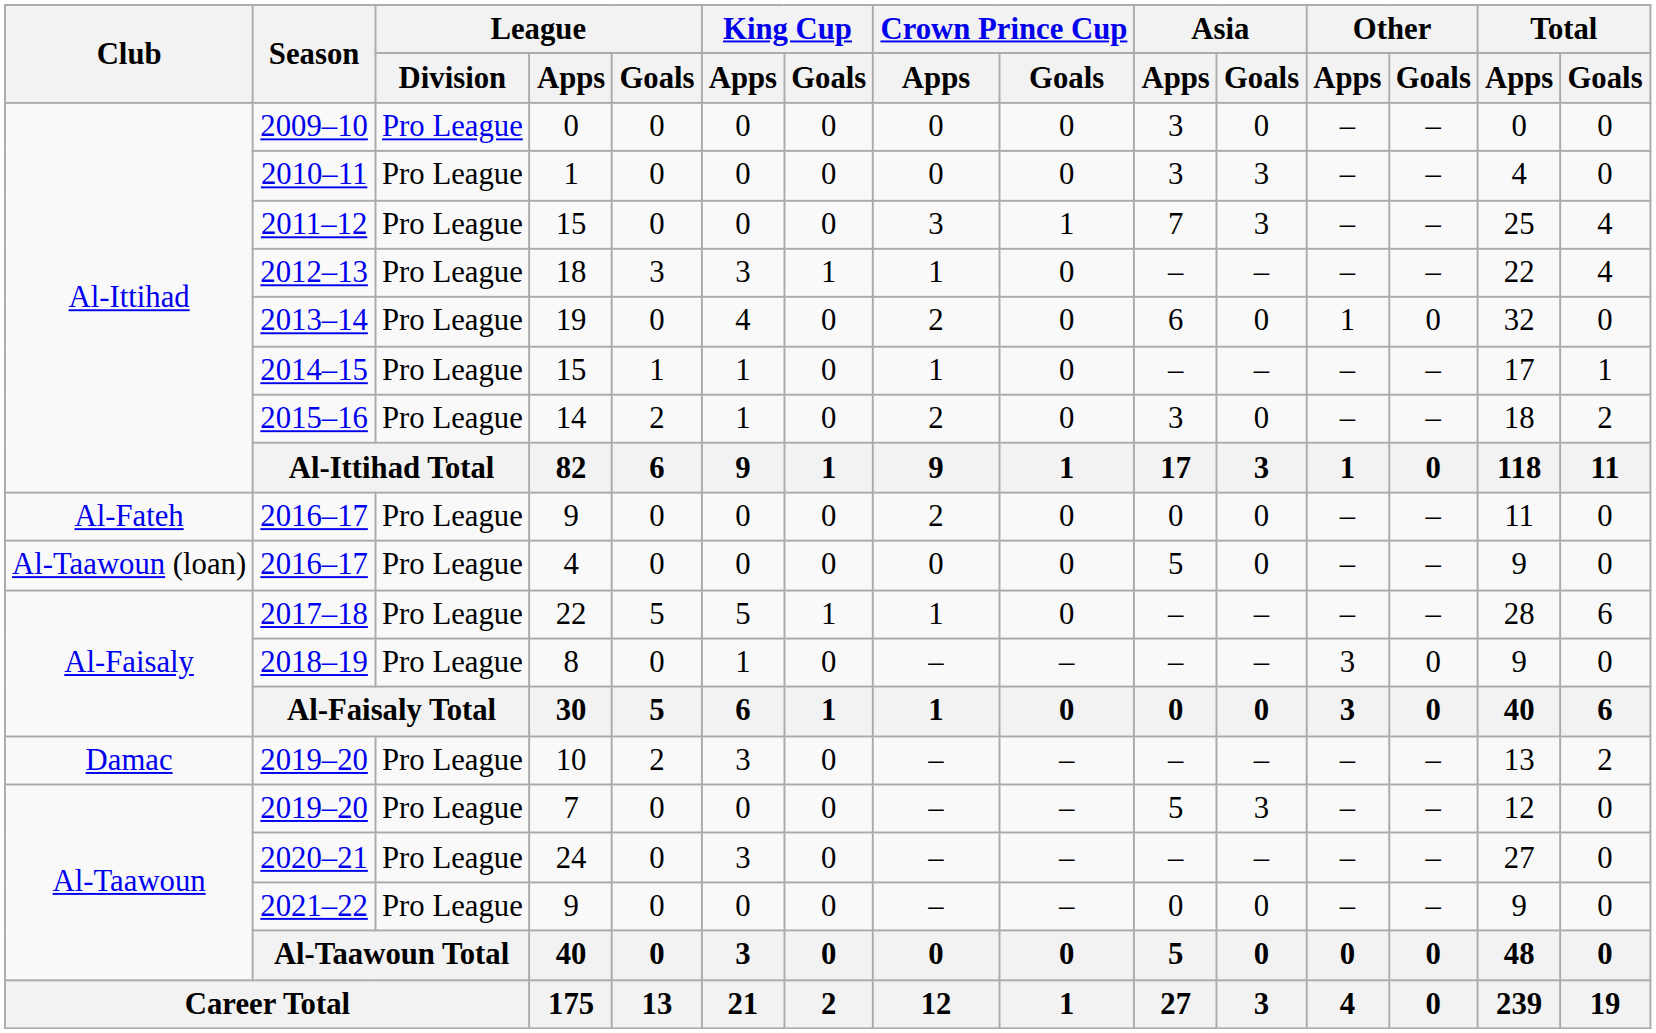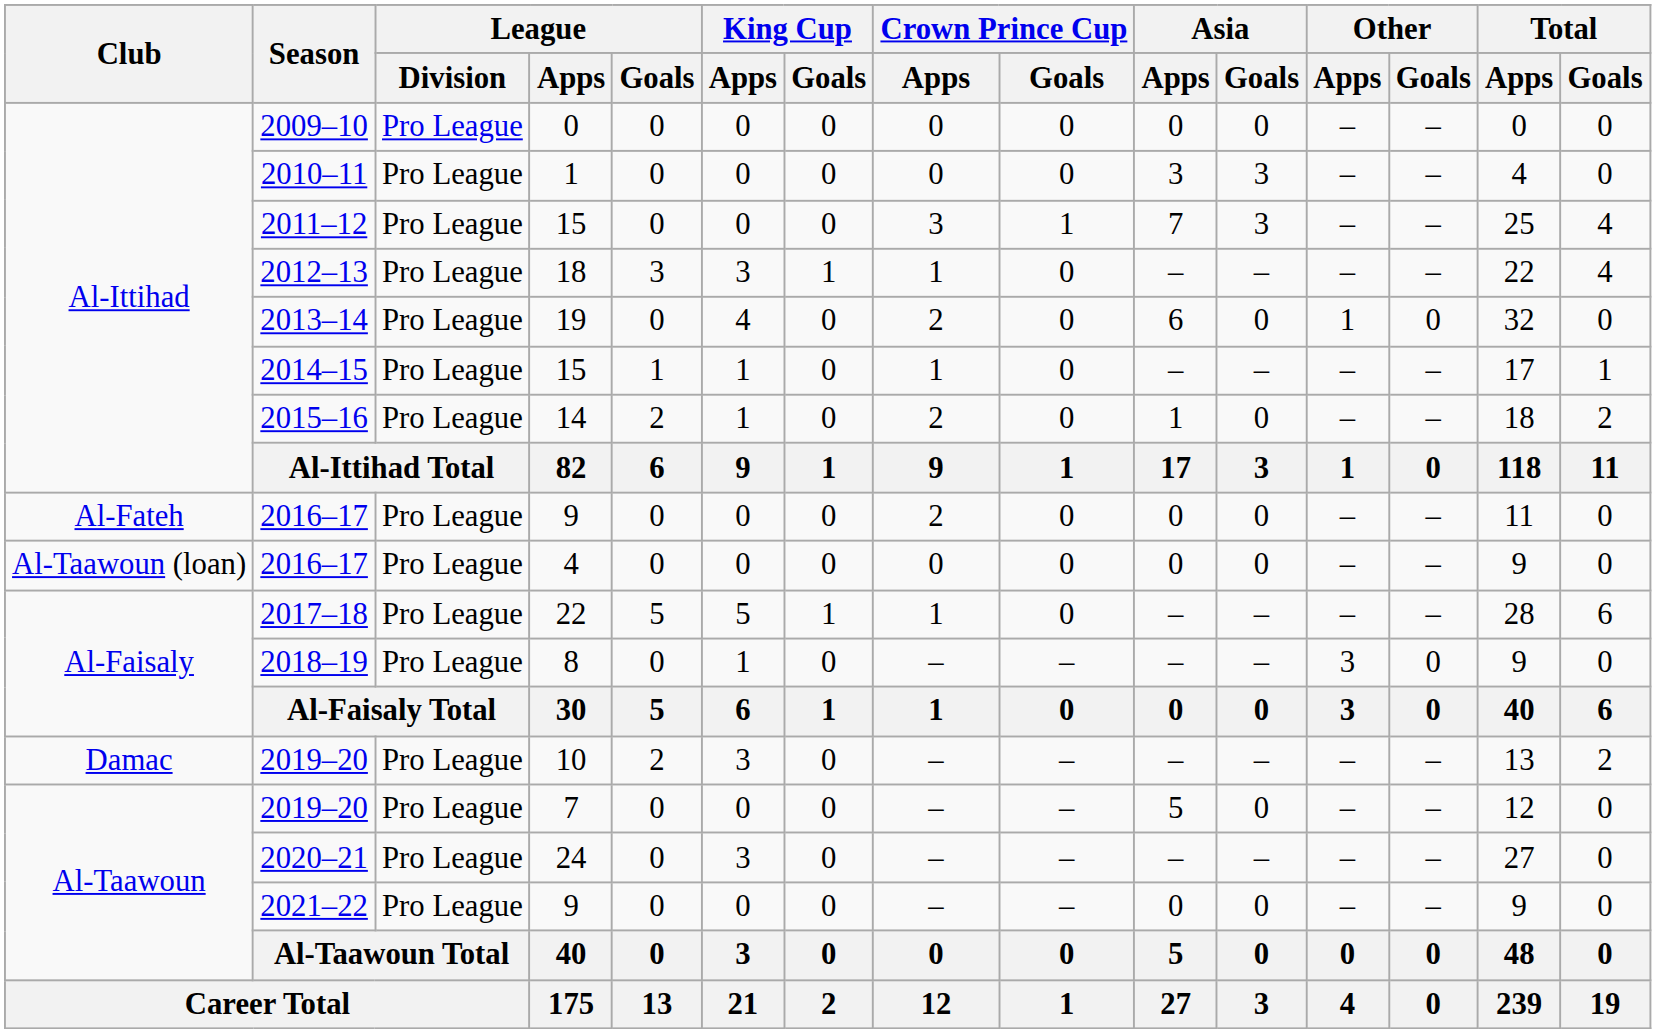2009–10 | Asia / Apps: 3 -> 0
2015–16 | Asia / Apps: 3 -> 1
2016–17 / 4 | Asia / Apps: 5 -> 0
2019–20 / 7 | Asia / Goals: 3 -> 0
